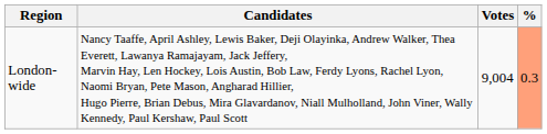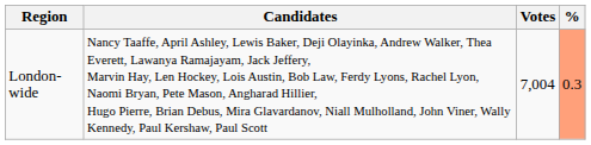London-wide | Votes: 9,004 -> 7,004
